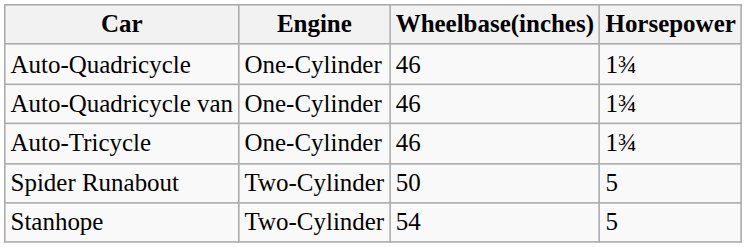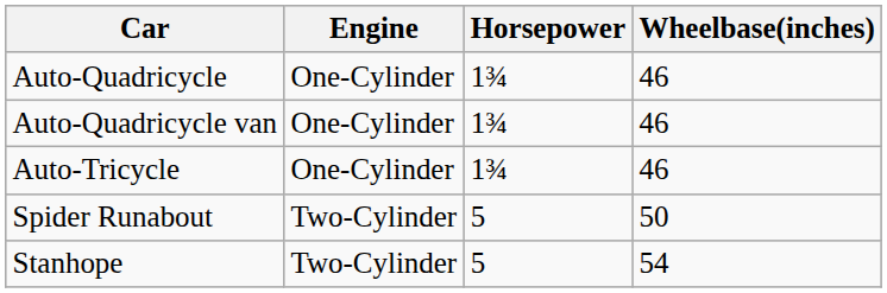columns swapped: Horsepower <-> Wheelbase(inches)
